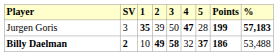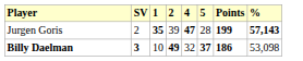- column: 3 | 50 | 58
Jurgen Goris | SV: 3 -> 2
Jurgen Goris | %: 57,183 -> 57,143
Billy Daelman | SV: 2 -> 3
Billy Daelman | %: 53,488 -> 53,098
